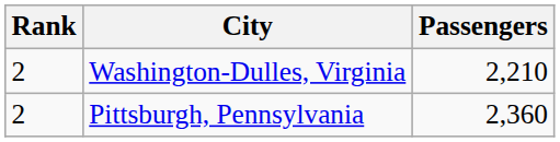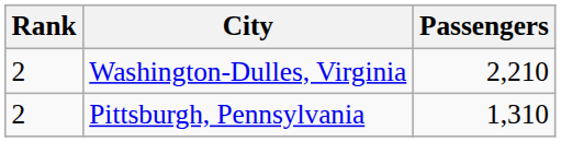Pittsburgh, Pennsylvania | Passengers: 2,360 -> 1,310
